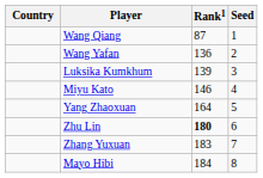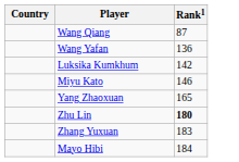- column: Seed | 1 | 2 | 3 | 4 | 5 | 6 | 7 | 8
Luksika Kumkhum | Rank1: 139 -> 142
Yang Zhaoxuan | Rank1: 164 -> 165
